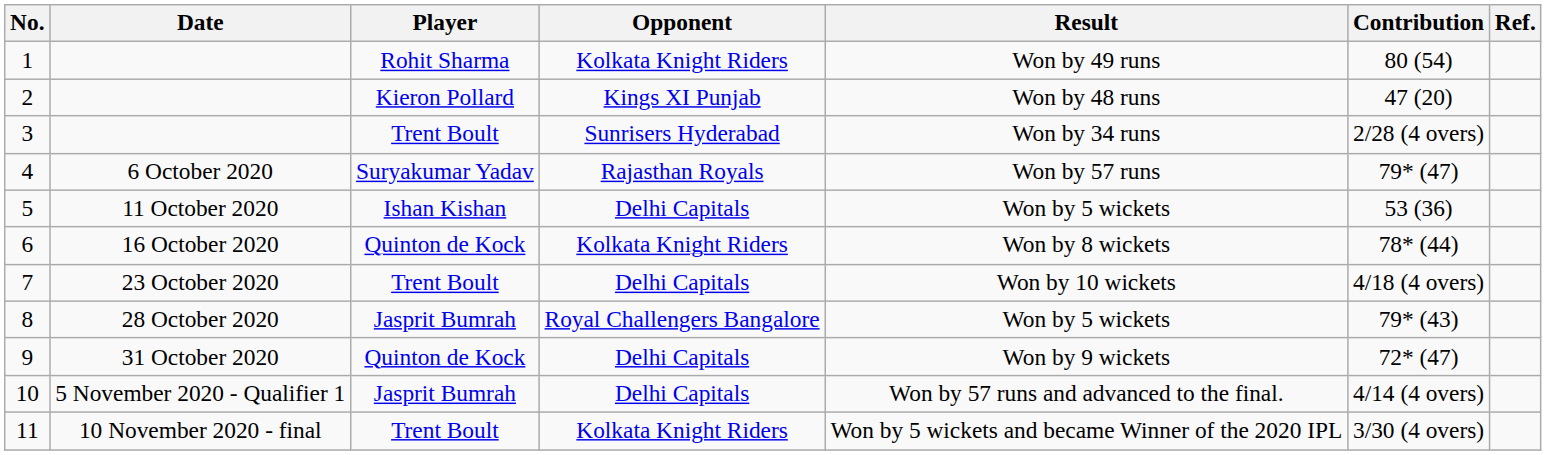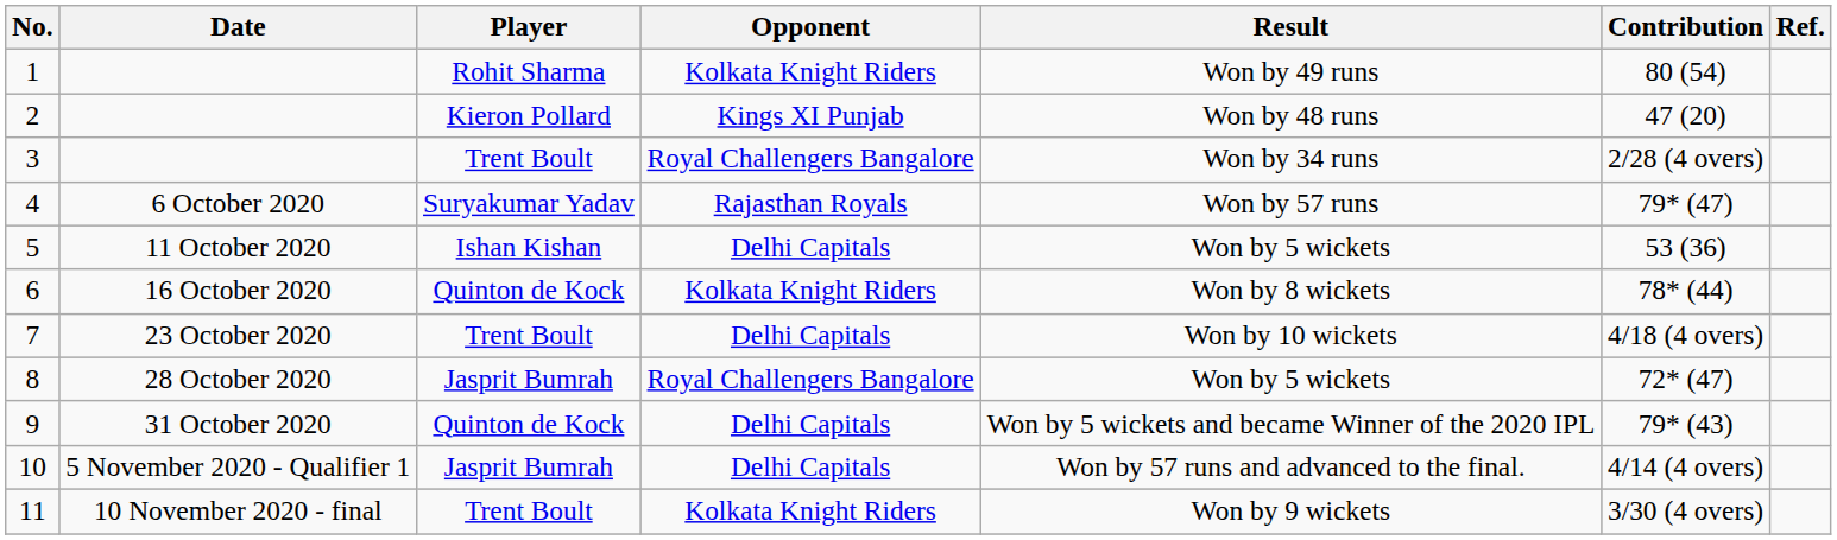3 | Opponent: Sunrisers Hyderabad -> Royal Challengers Bangalore
8 | Contribution: 79* (43) -> 72* (47)
9 | Result: Won by 9 wickets -> Won by 5 wickets and became Winner of the 2020 IPL
9 | Contribution: 72* (47) -> 79* (43)
11 | Result: Won by 5 wickets and became Winner of the 2020 IPL -> Won by 9 wickets
